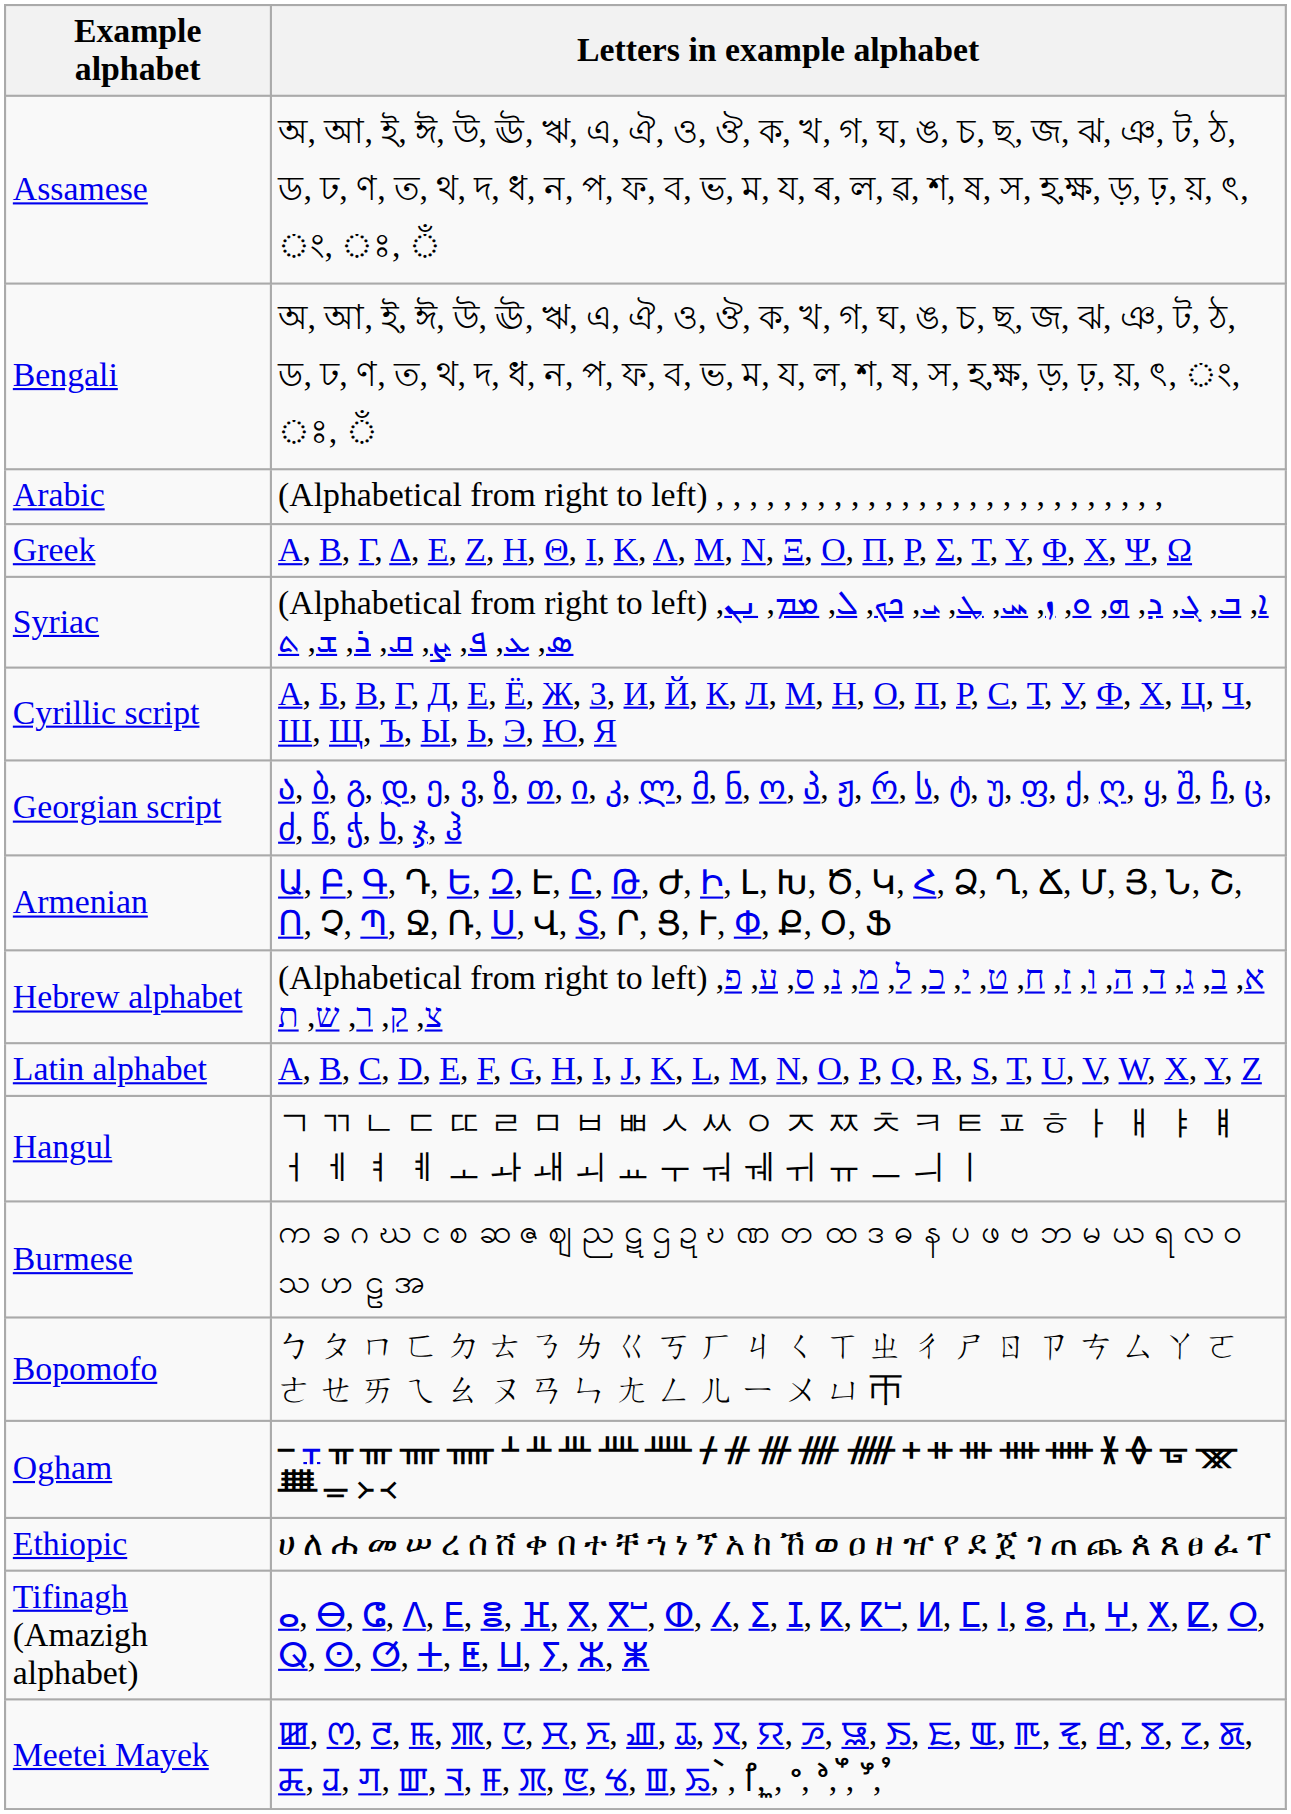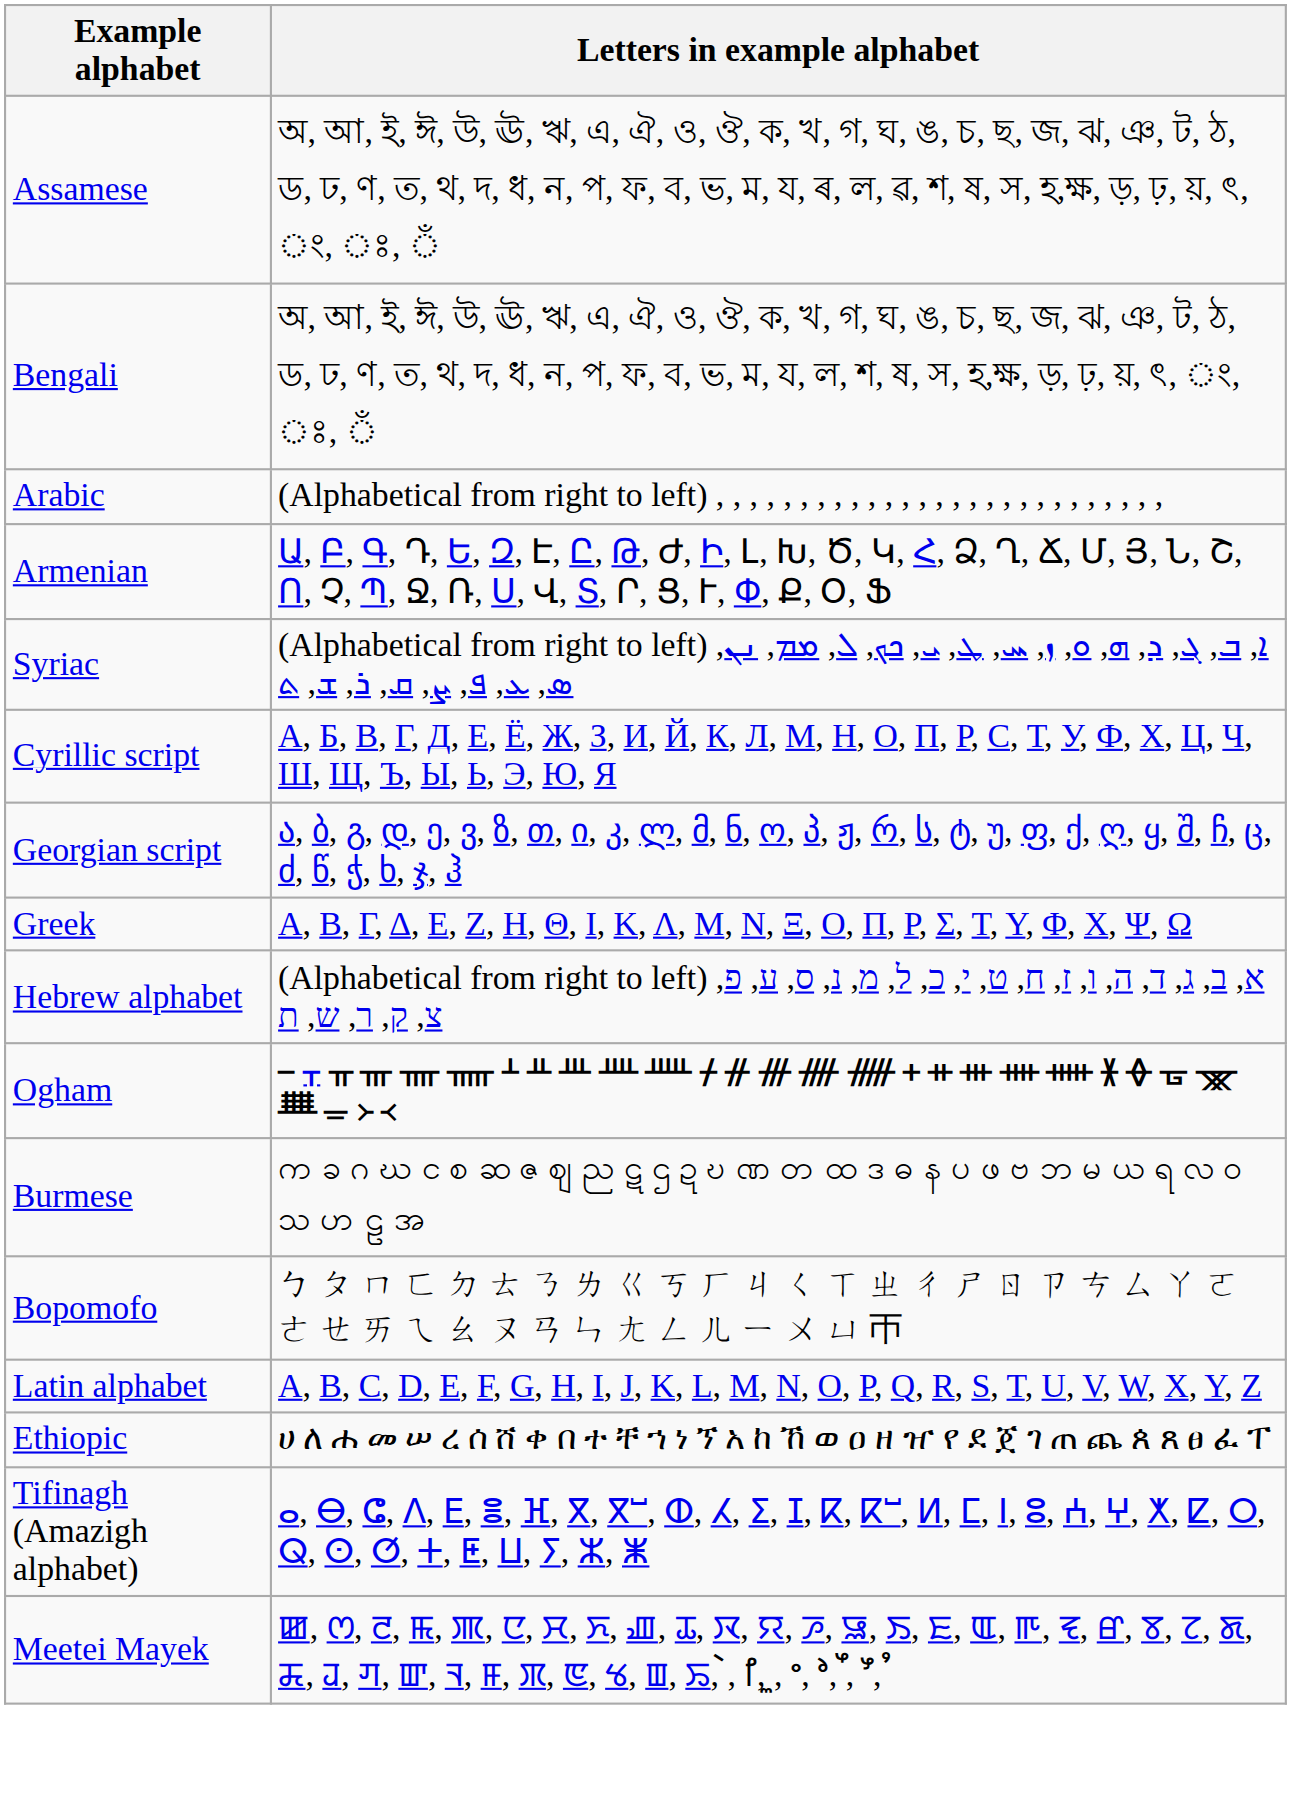rows swapped: Armenian <-> Greek
rows swapped: Latin alphabet <-> Ogham
- row: Hangul | ㄱ ㄲ ㄴ ㄷ ㄸ ㄹ ㅁ ㅂ ㅃ ㅅ ㅆ ㅇ ㅈ ㅉ ㅊ ㅋ ㅌ ㅍ ㅎ ㅏ ㅐ ㅑ ㅒ ㅓ ㅔ ㅕ ㅖ ㅗ ㅘ ㅙ ㅚ ㅛ ㅜ ㅝ ㅞ ㅟ ㅠ ㅡ ㅢ ㅣ
